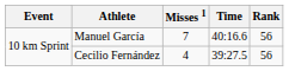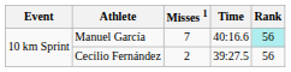Manuel García | Rank: no background -> paleturquoise background
Cecilio Fernández | Misses 1: 4 -> 2
